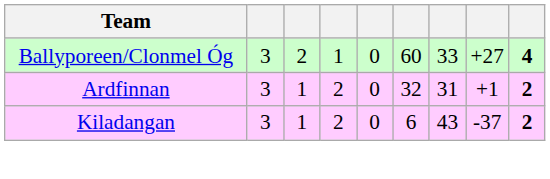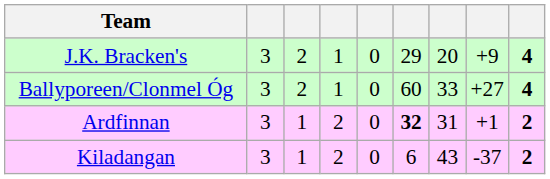+ row: J.K. Bracken's | 3 | 2 | 1 | 0 | 29 | 20 | +9 | 4
Ardfinnan | column 6: normal -> bold
